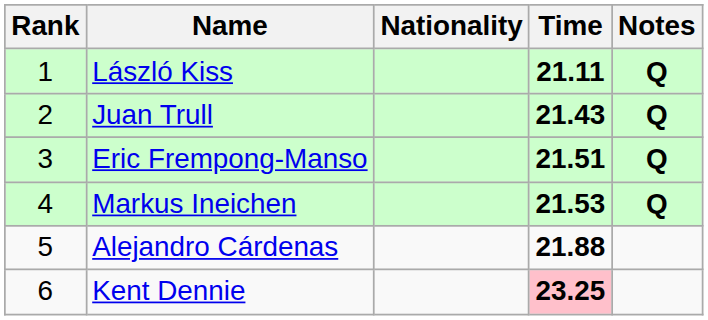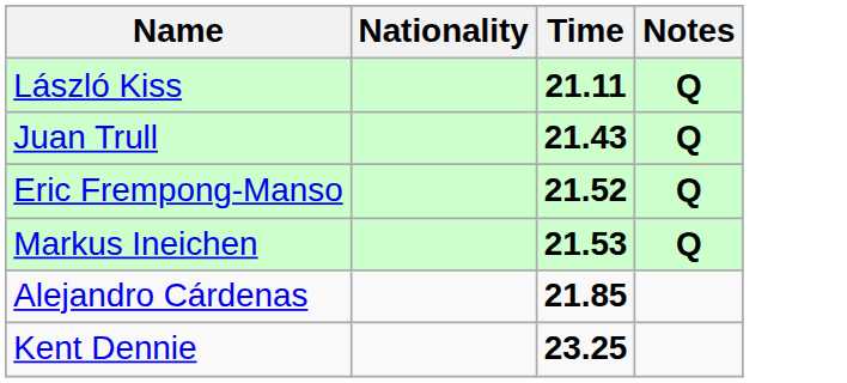- column: Rank | 1 | 2 | 3 | 4 | 5 | 6
Eric Frempong-Manso | Time: 21.51 -> 21.52
Alejandro Cárdenas | Time: 21.88 -> 21.85
Kent Dennie | Time: pink background -> no background
